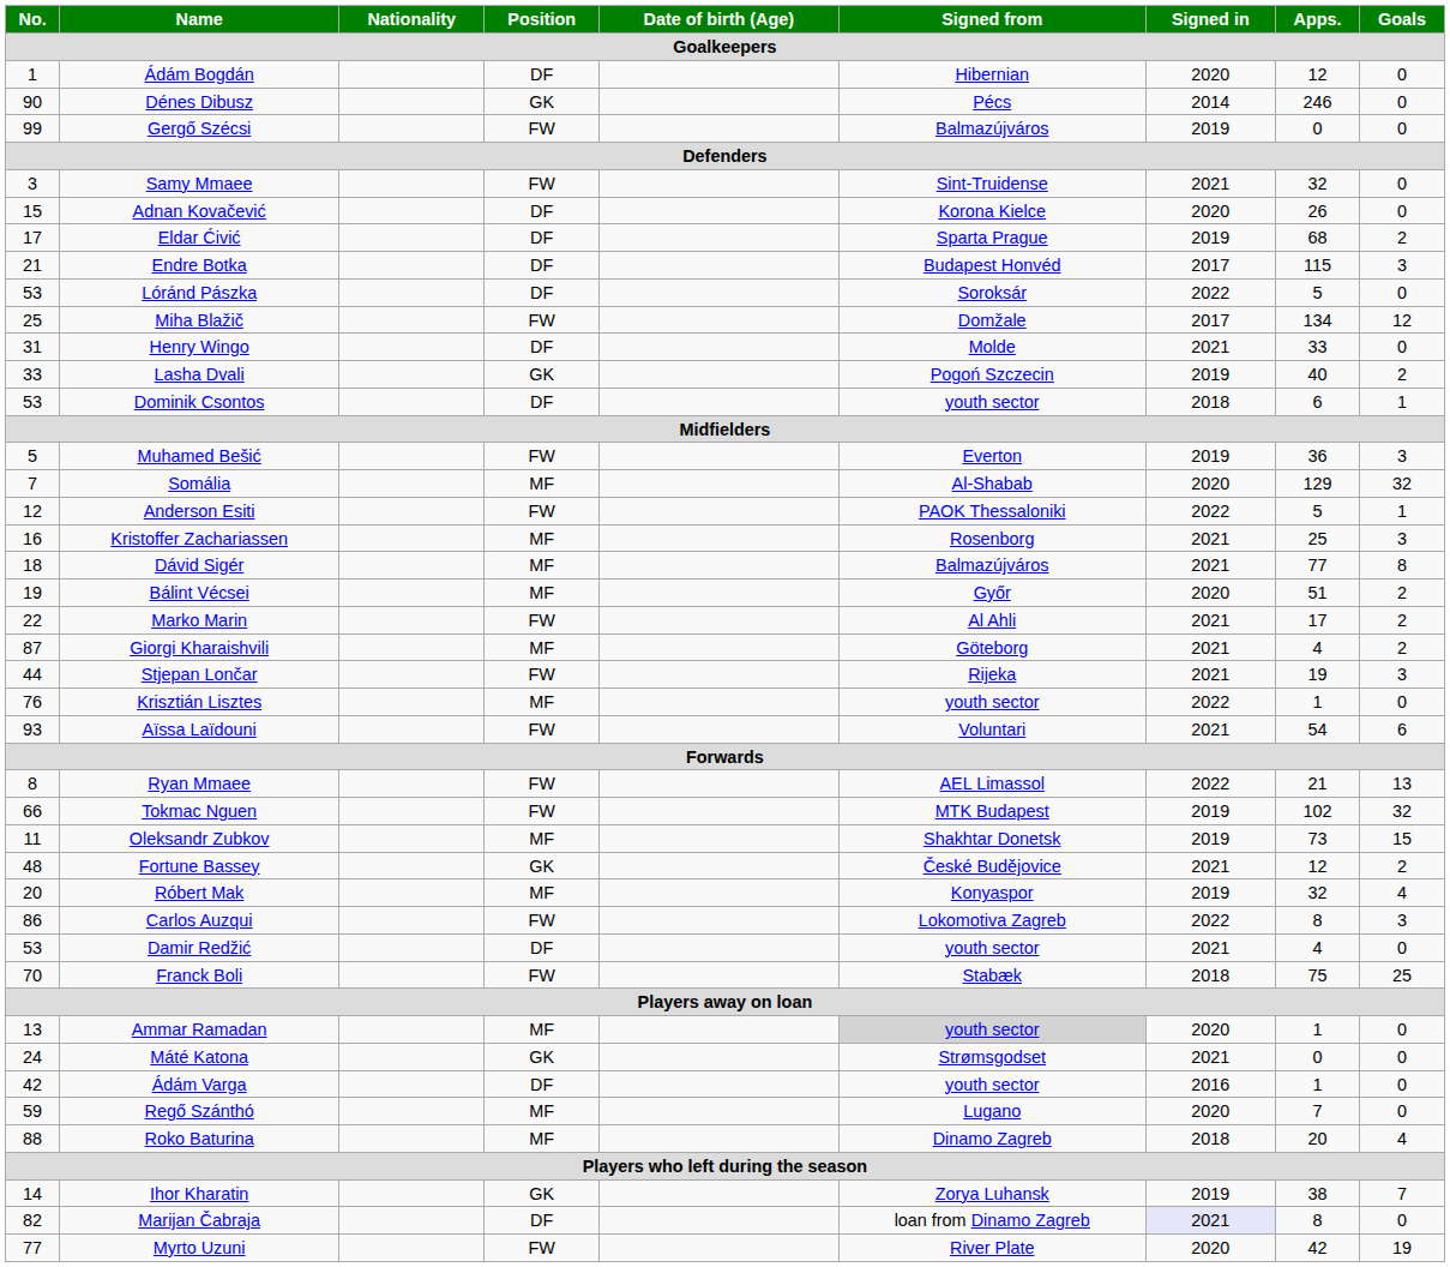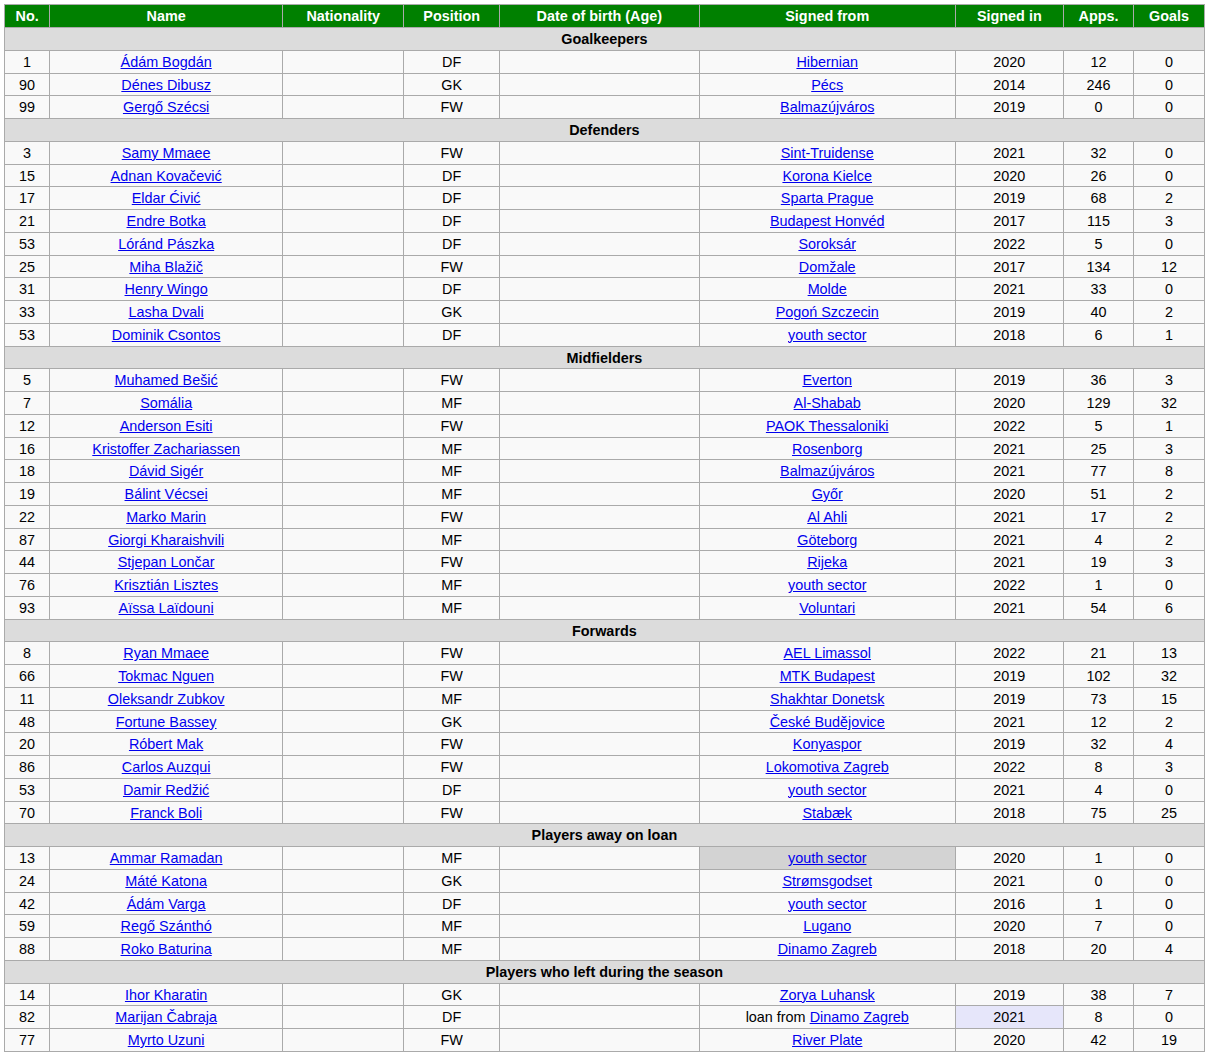Aïssa Laïdouni | Position: FW -> MF
Róbert Mak | Position: MF -> FW
